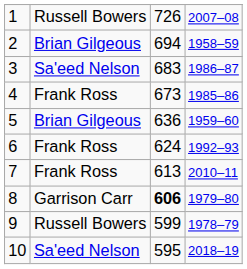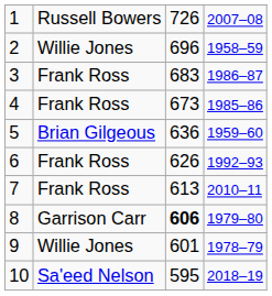2 | column 2: Brian Gilgeous -> Willie Jones
2 | column 3: 694 -> 696
3 | column 2: Sa'eed Nelson -> Frank Ross
6 | column 3: 624 -> 626
9 | column 2: Russell Bowers -> Willie Jones
9 | column 3: 599 -> 601
